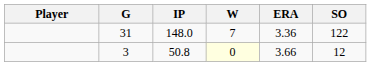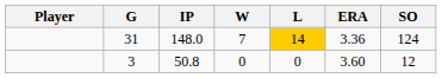+ column: L | 14 | 0
31 | SO: 122 -> 124
3 | W: lightyellow background -> no background
3 | ERA: 3.66 -> 3.60
